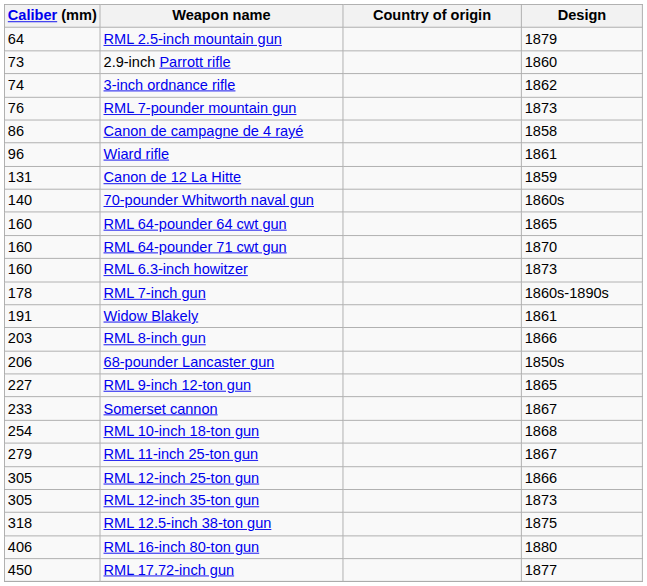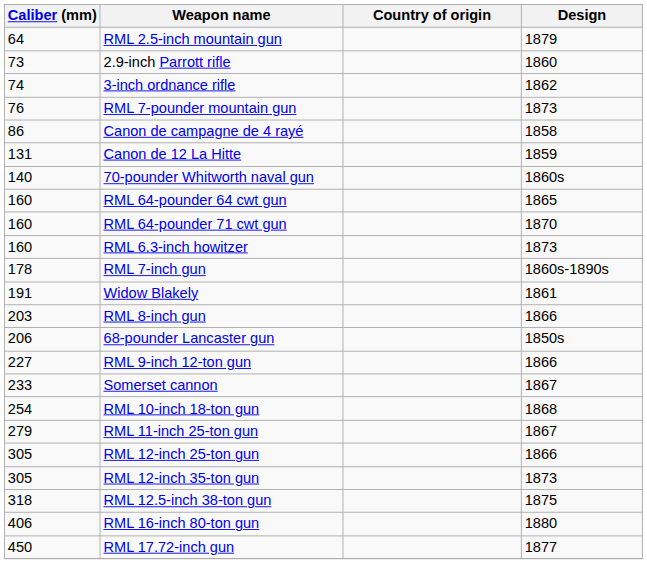- row: 96 | Wiard rifle | 1861
RML 9-inch 12-ton gun | Design: 1865 -> 1866
